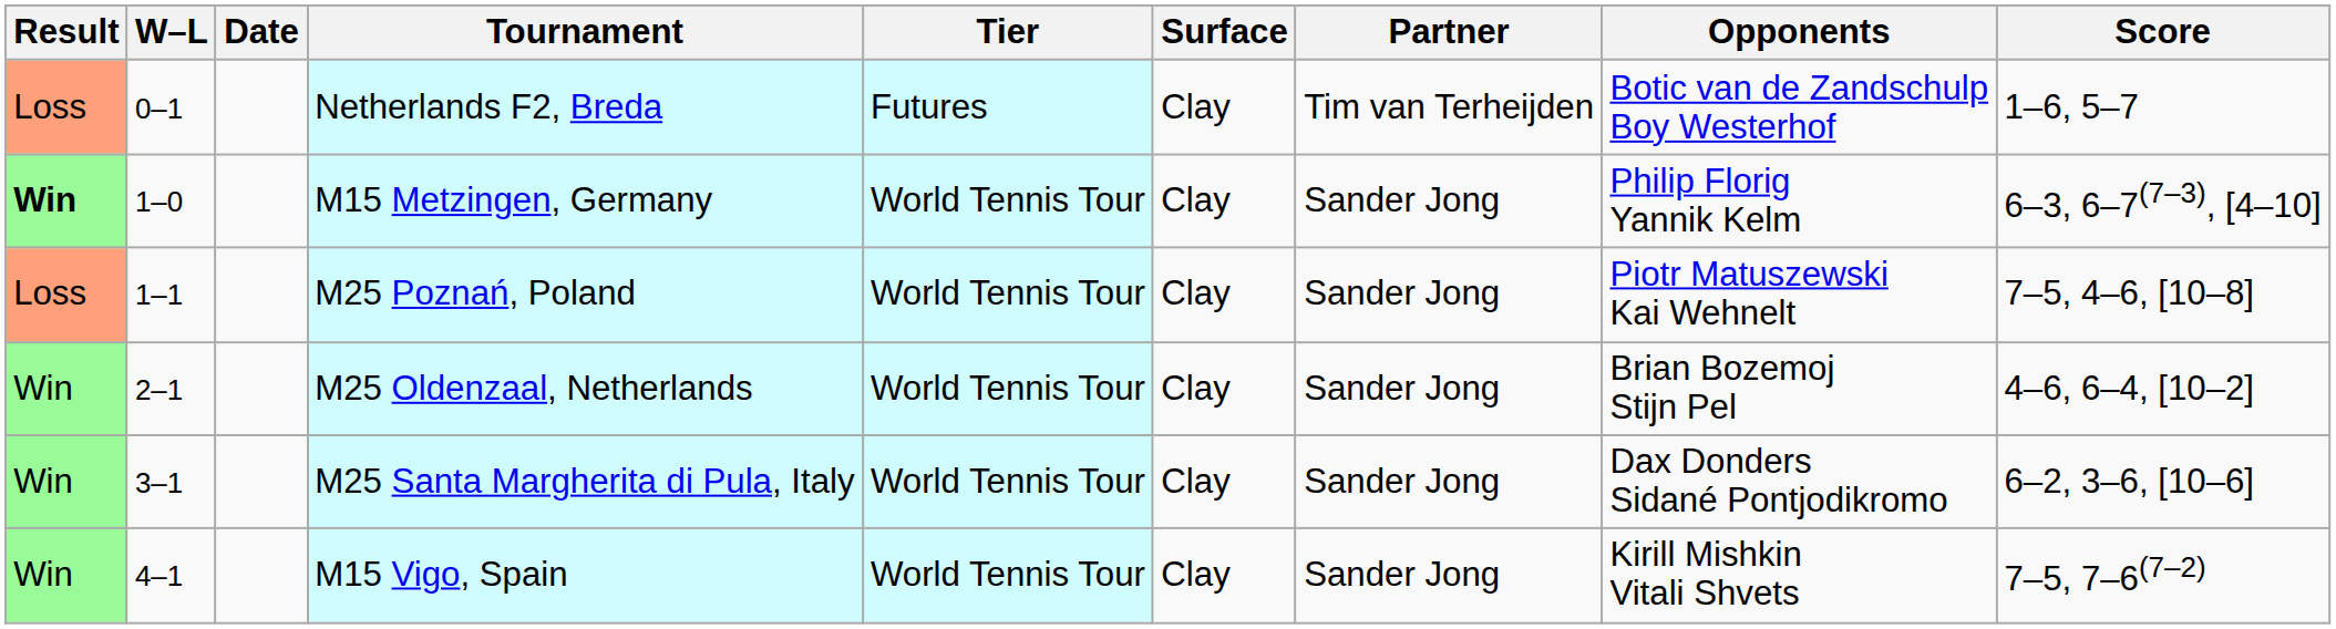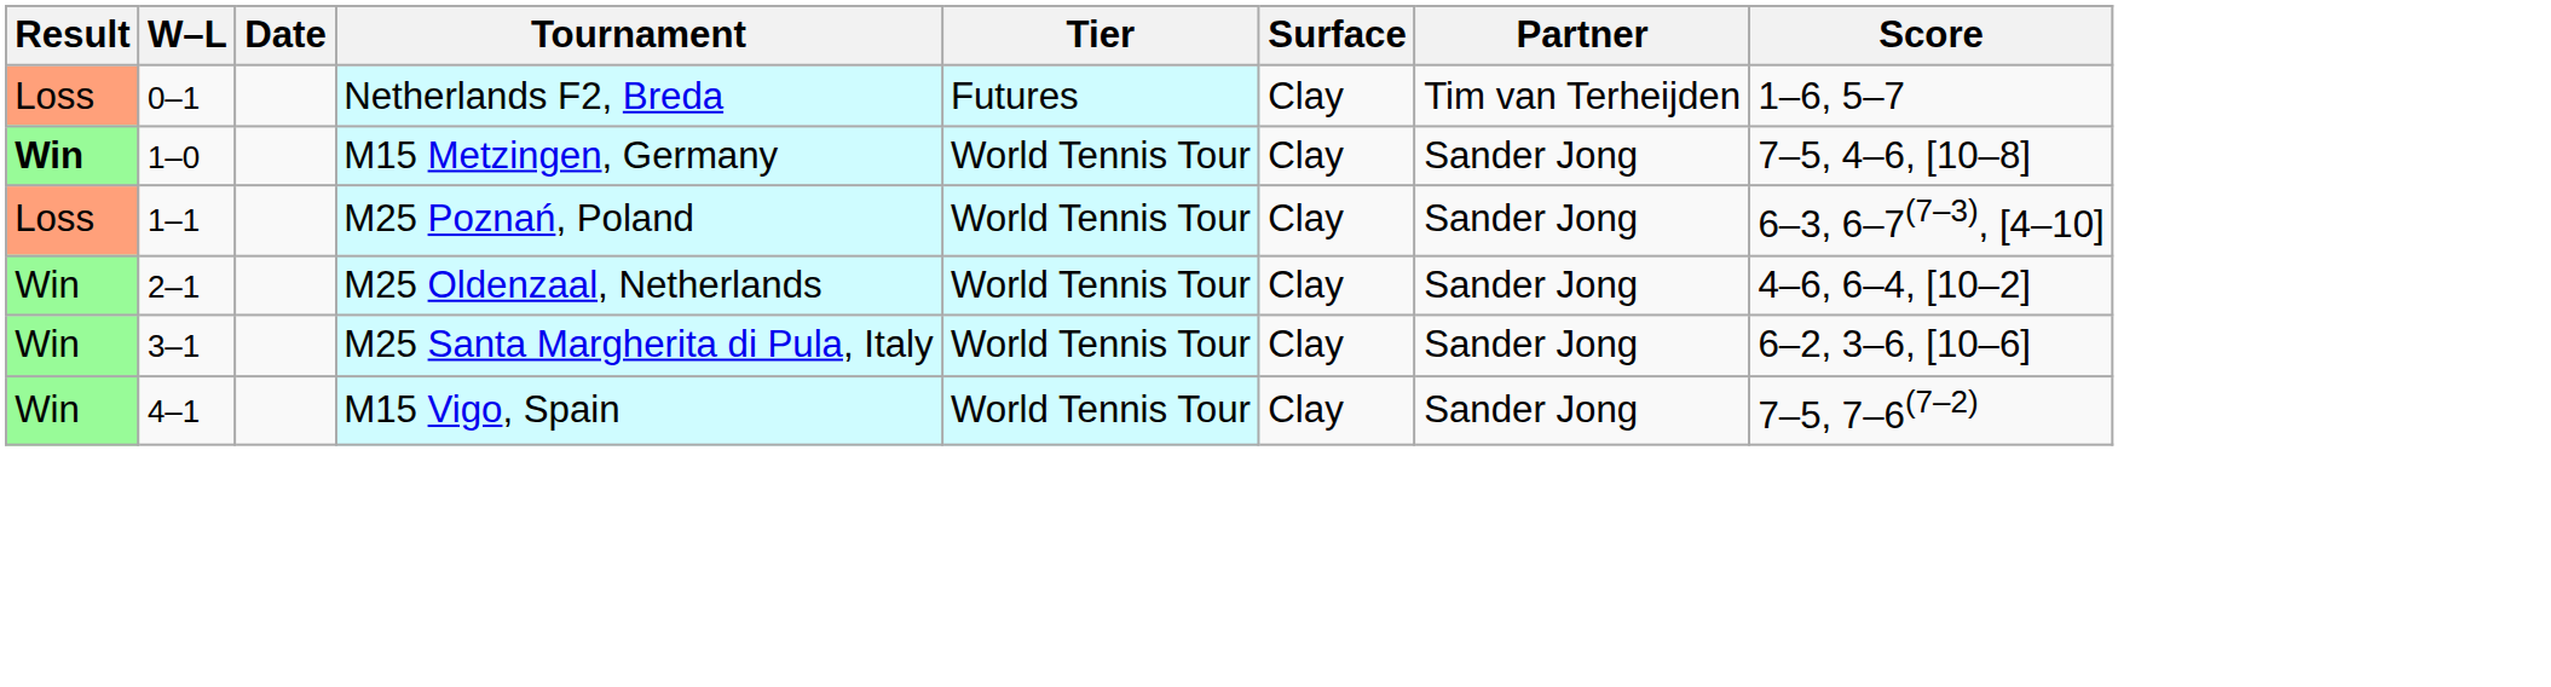- column: Opponents | Botic van de Zandschulp Boy Westerhof | Philip Florig Yannik Kelm | Piotr Matuszewski Kai Wehnelt | Brian Bozemoj Stijn Pel | Dax Donders Sidané Pontjodikromo | Kirill Mishkin Vitali Shvets
M15 Metzingen, Germany | Score: 6–3, 6–7(7–3), [4–10] -> 7–5, 4–6, [10–8]
M25 Poznań, Poland | Score: 7–5, 4–6, [10–8] -> 6–3, 6–7(7–3), [4–10]
